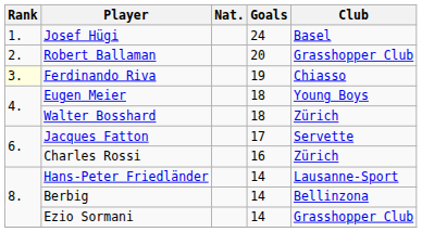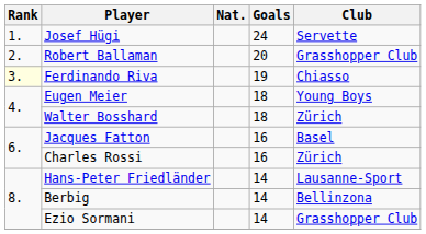Josef Hügi | Club: Basel -> Servette
Jacques Fatton | Goals: 17 -> 16
Jacques Fatton | Club: Servette -> Basel
